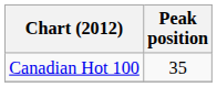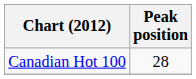Canadian Hot 100 | Peak position: 35 -> 28
